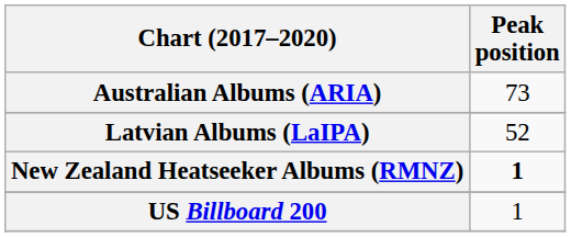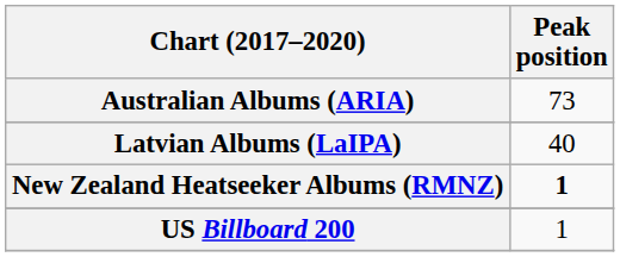Latvian Albums (LaIPA) | Peak position: 52 -> 40
